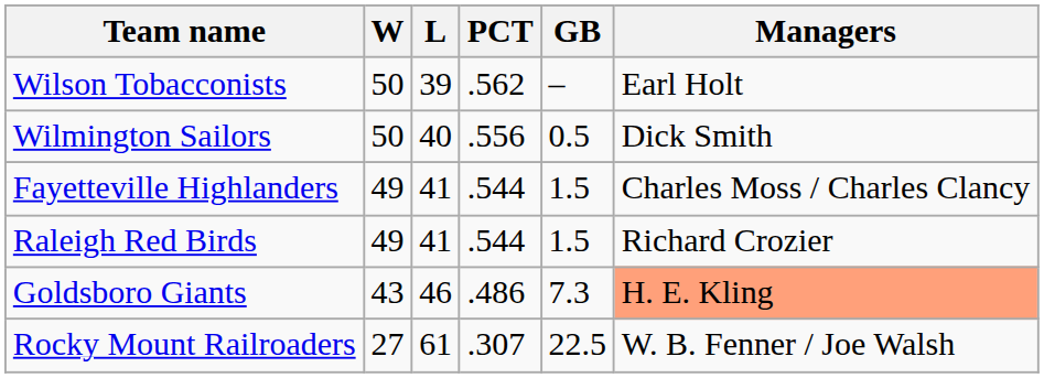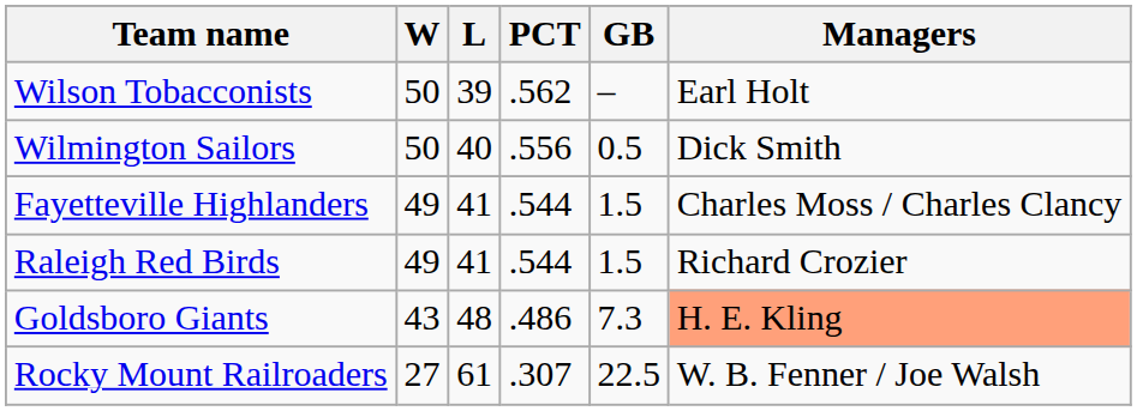Goldsboro Giants | L: 46 -> 48
